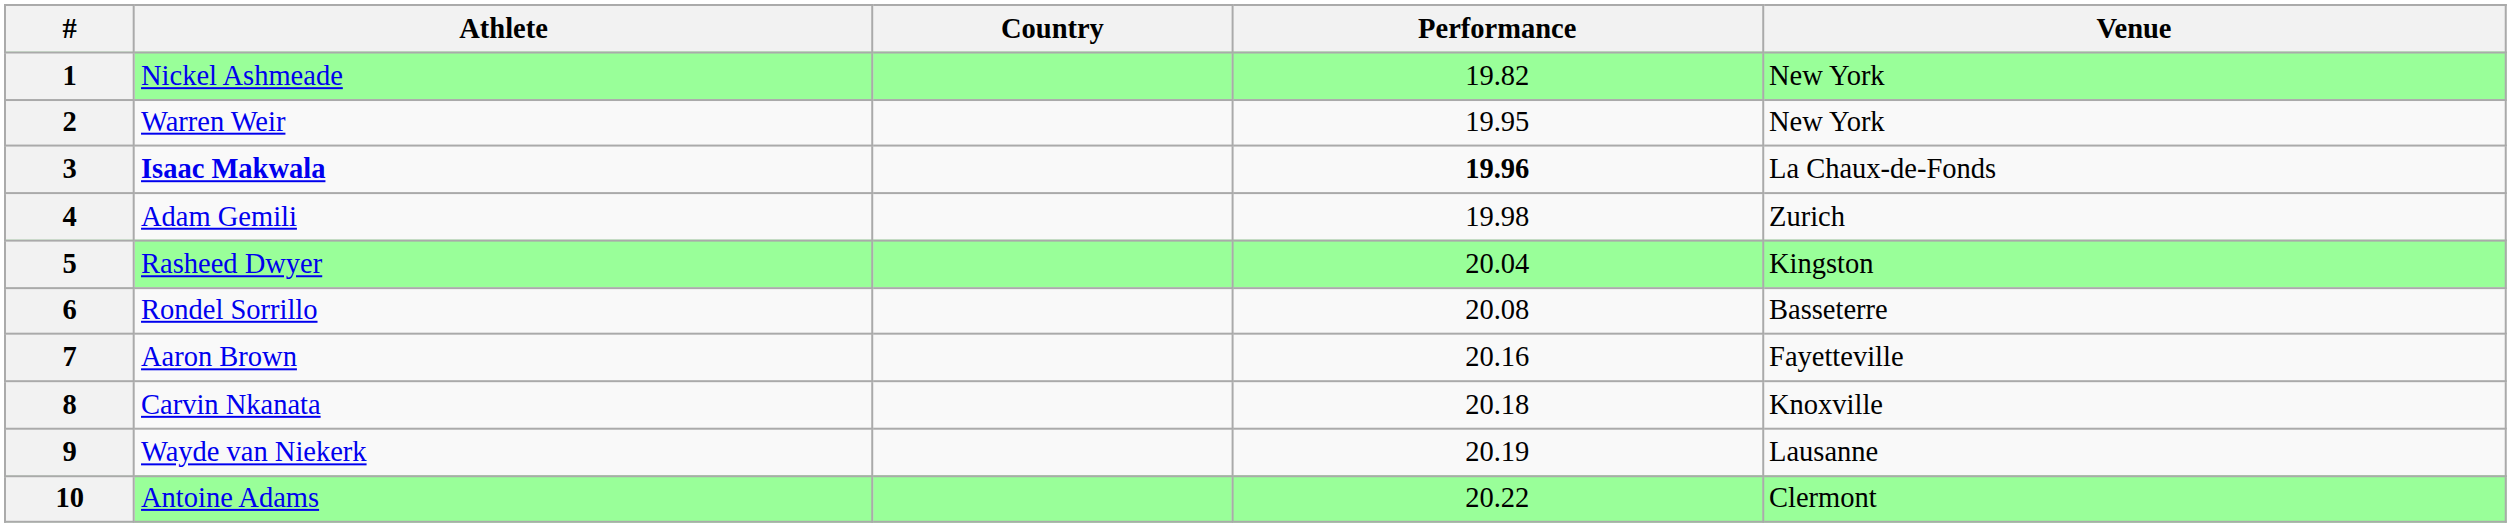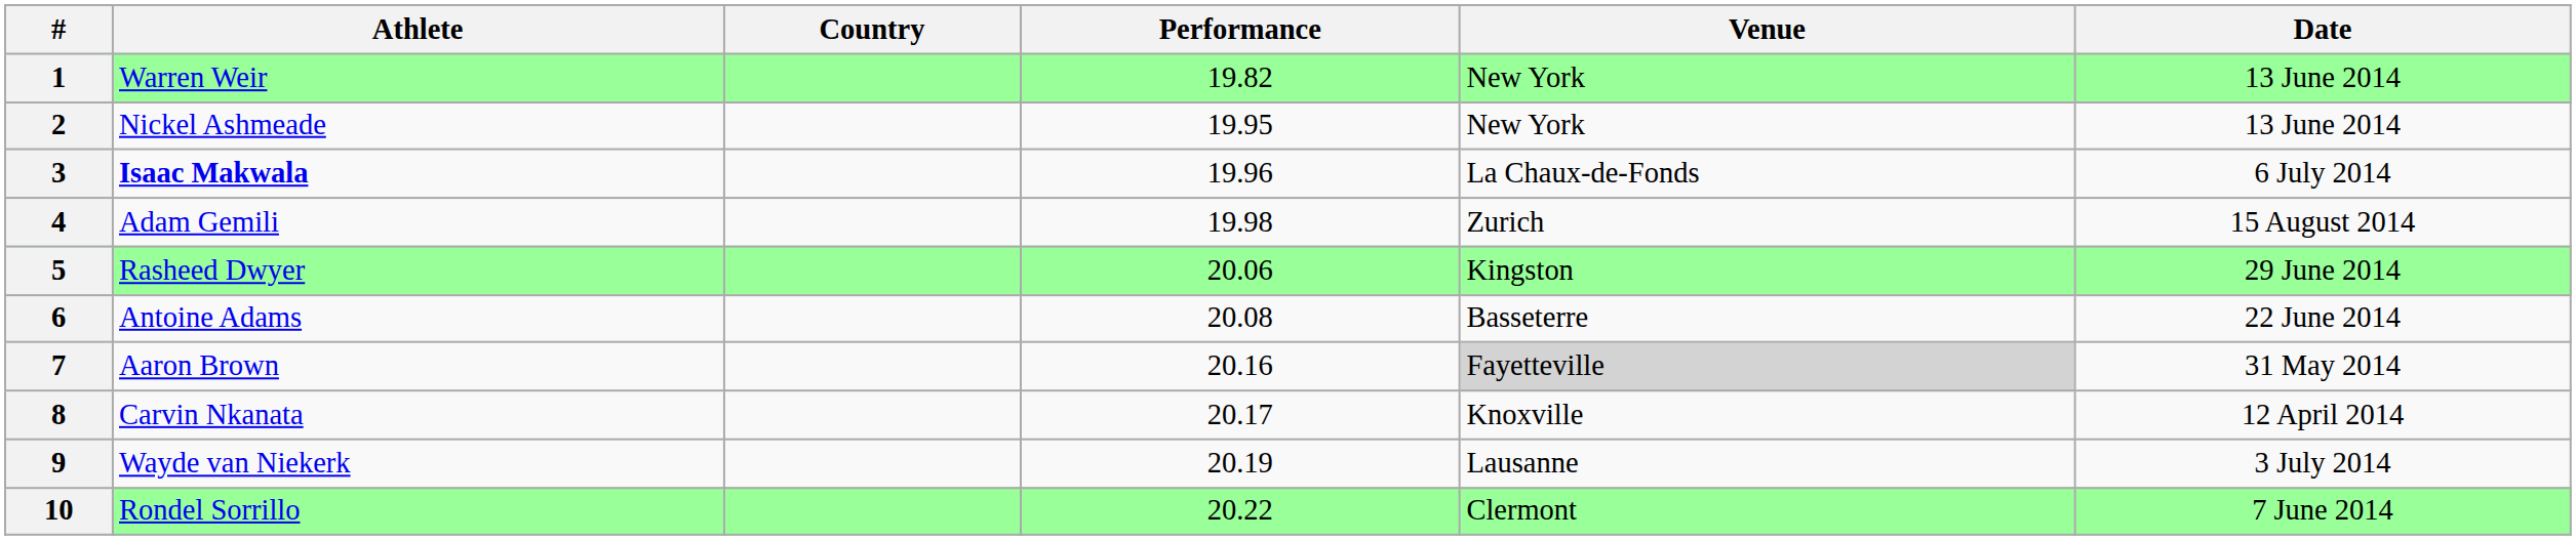+ column: Date | 13 June 2014 | 13 June 2014 | 6 July 2014 | 15 August 2014 | 29 June 2014 | 22 June 2014 | 31 May 2014 | 12 April 2014 | 3 July 2014 | 7 June 2014
1 | Athlete: Nickel Ashmeade -> Warren Weir
2 | Athlete: Warren Weir -> Nickel Ashmeade
3 | Performance: bold -> normal
5 | Performance: 20.04 -> 20.06
6 | Athlete: Rondel Sorrillo -> Antoine Adams
7 | Venue: no background -> lightgrey background
8 | Performance: 20.18 -> 20.17
10 | Athlete: Antoine Adams -> Rondel Sorrillo
